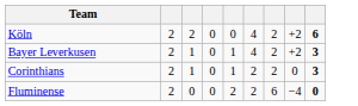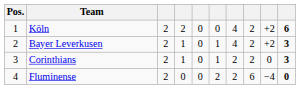+ column: Pos. | 1 | 2 | 3 | 4
